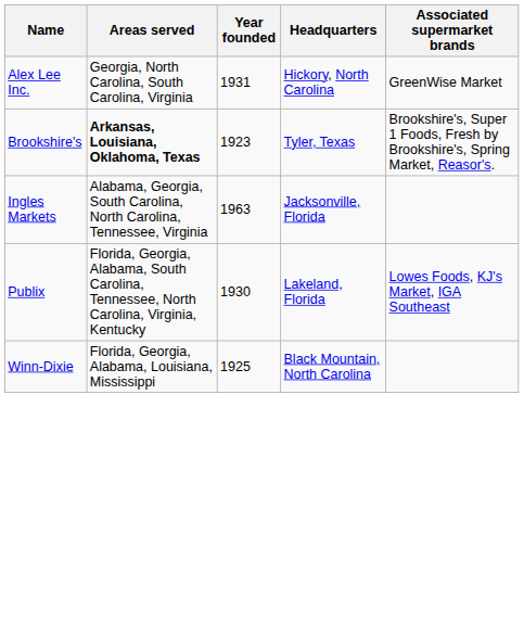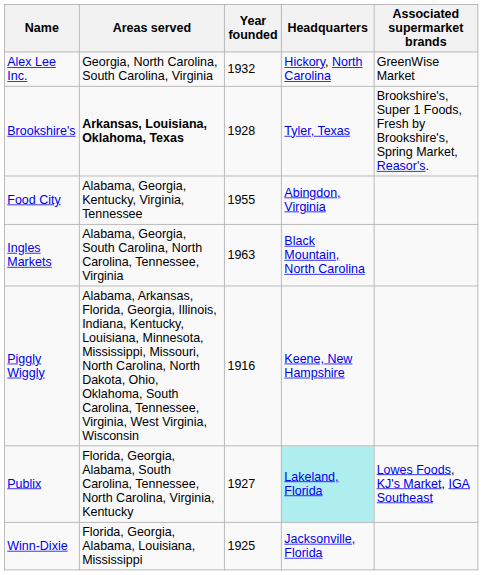Alex Lee Inc. | Year founded: 1931 -> 1932
Brookshire's | Year founded: 1923 -> 1928
+ row: Food City | Alabama, Georgia, Kentucky, Virginia, Tennessee | 1955 | Abingdon, Virginia
Ingles Markets | Headquarters: Jacksonville, Florida -> Black Mountain, North Carolina
+ row: Piggly Wiggly | Alabama, Arkansas, Florida, Georgia, Illinois, Indiana, Kentucky, Louisiana, Minnesota, Mississippi, Missouri, North Carolina, North Dakota, Ohio, Oklahoma, South Carolina, Tennessee, Virginia, West Virginia, Wisconsin | 1916 | Keene, New Hampshire
Publix | Year founded: 1930 -> 1927
Publix | Headquarters: no background -> paleturquoise background
Winn-Dixie | Headquarters: Black Mountain, North Carolina -> Jacksonville, Florida
